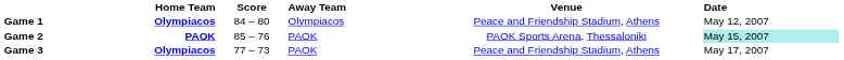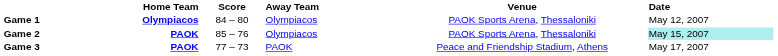Game 1 | Venue: Peace and Friendship Stadium, Athens -> PAOK Sports Arena, Thessaloniki
Game 2 | Away Team: PAOK -> Olympiacos
Game 3 | Home Team: Olympiacos -> PAOK
